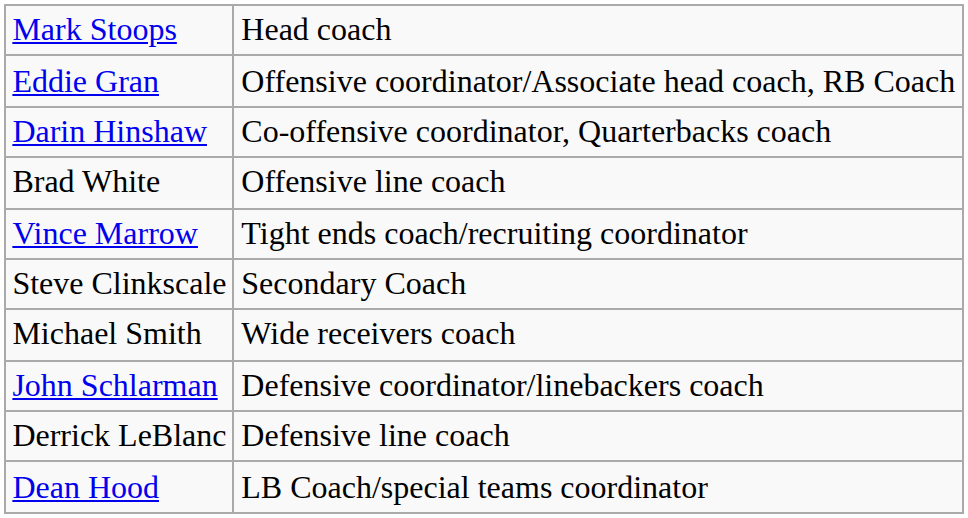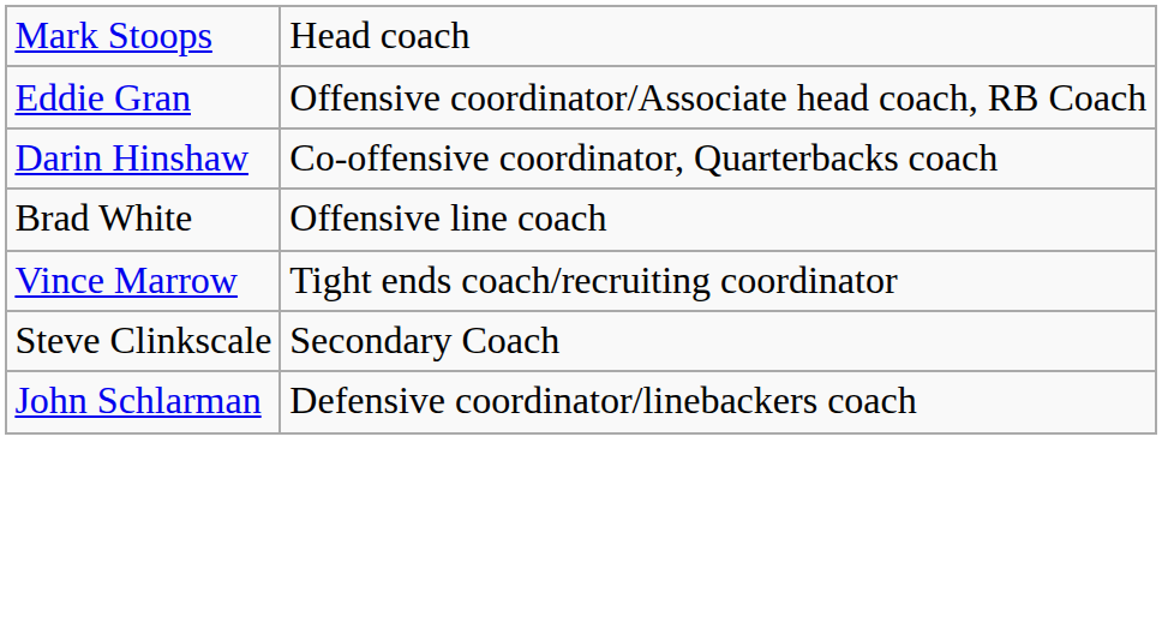- row: Michael Smith | Wide receivers coach
- row: Derrick LeBlanc | Defensive line coach
- row: Dean Hood | LB Coach/special teams coordinator
